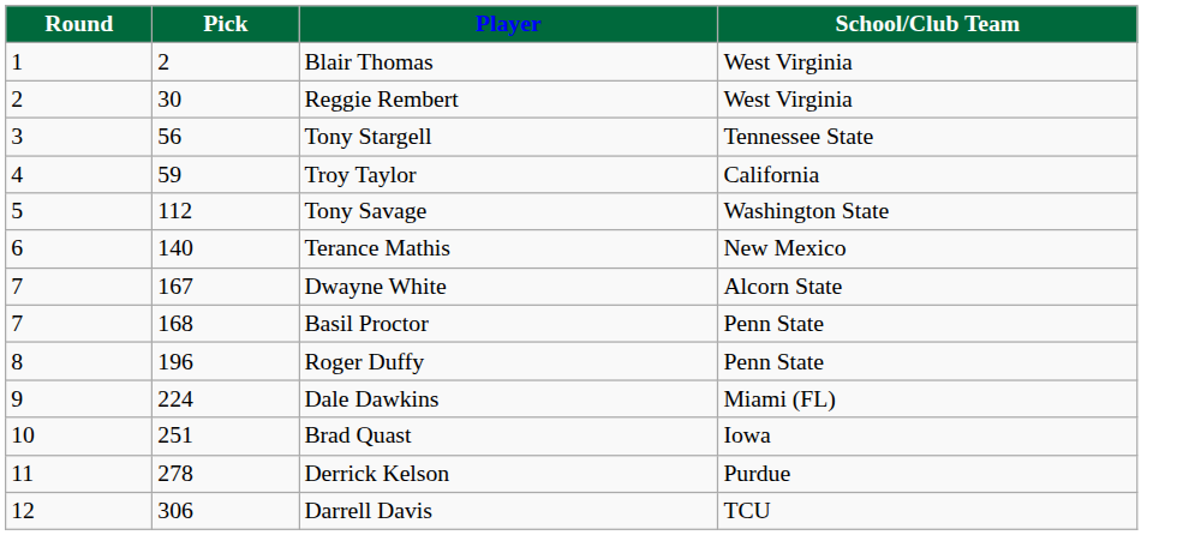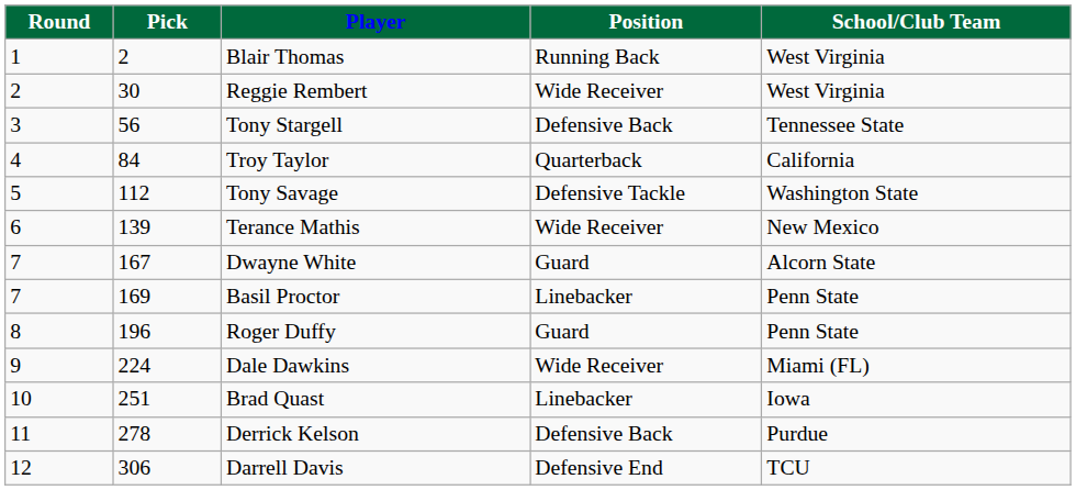+ column: Position | Running Back | Wide Receiver | Defensive Back | Quarterback | Defensive Tackle | Wide Receiver | Guard | Linebacker | Guard | Wide Receiver | Linebacker | Defensive Back | Defensive End
Troy Taylor | Pick: 59 -> 84
Terance Mathis | Pick: 140 -> 139
Basil Proctor | Pick: 168 -> 169
